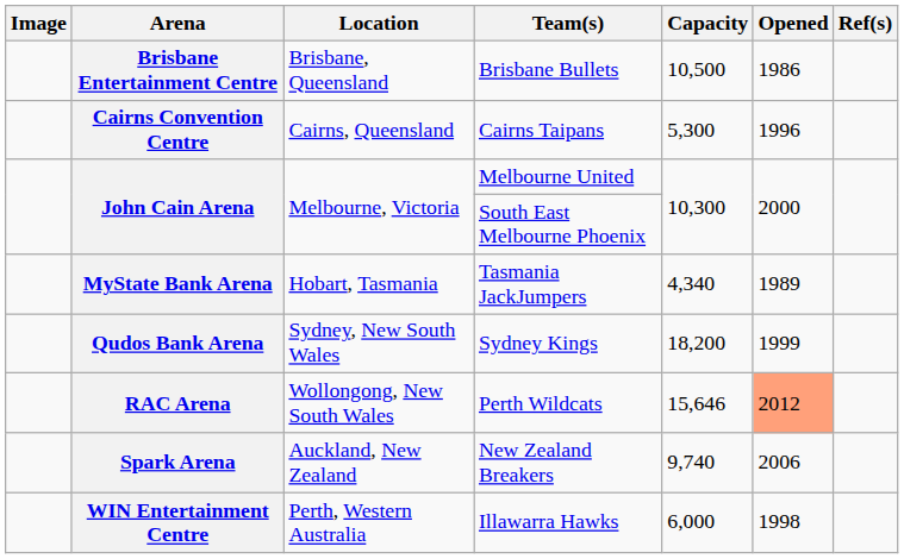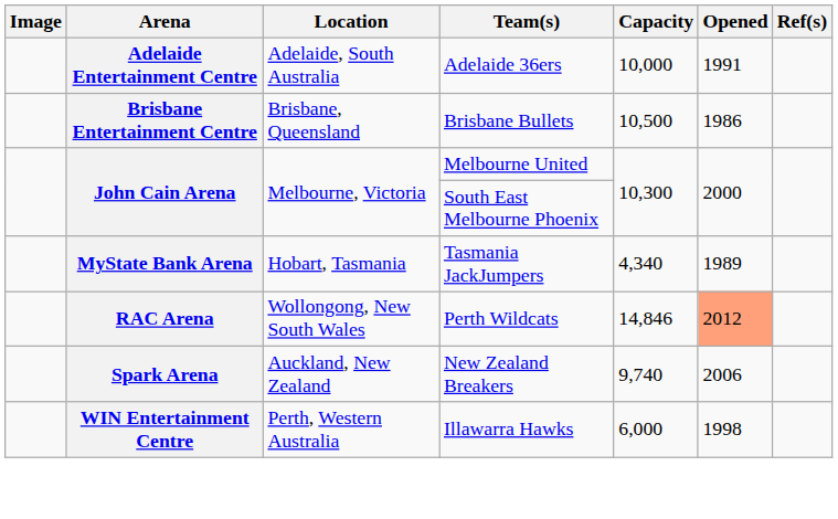+ row: Adelaide Entertainment Centre | Adelaide, South Australia | Adelaide 36ers | 10,000 | 1991
- row: Cairns Convention Centre | Cairns, Queensland | Cairns Taipans | 5,300 | 1996
- row: Qudos Bank Arena | Sydney, New South Wales | Sydney Kings | 18,200 | 1999
RAC Arena | Capacity: 15,646 -> 14,846
